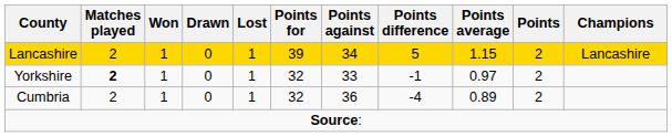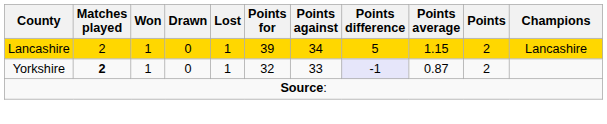Yorkshire | Points difference: no background -> lavender background
Yorkshire | Points average: 0.97 -> 0.87
- row: Cumbria | 2 | 1 | 0 | 1 | 32 | 36 | -4 | 0.89 | 2
